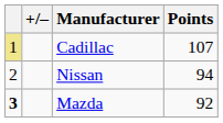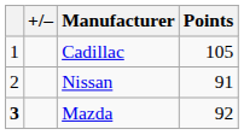Cadillac | column 1: khaki background -> no background
Cadillac | Points: 107 -> 105
Nissan | Points: 94 -> 91
